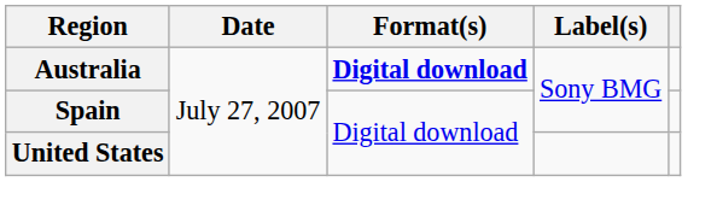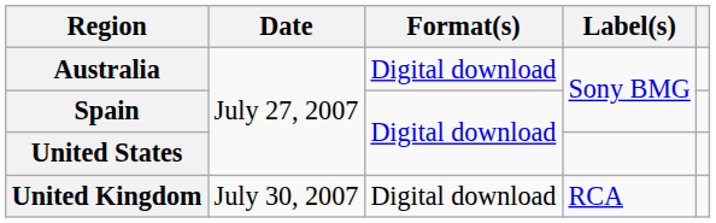Australia | Format(s): bold -> normal
+ row: United Kingdom | July 30, 2007 | Digital download | RCA
